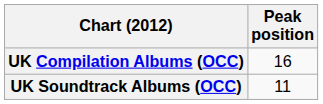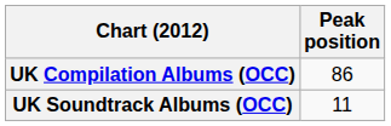UK Compilation Albums (OCC) | Peak position: 16 -> 86
